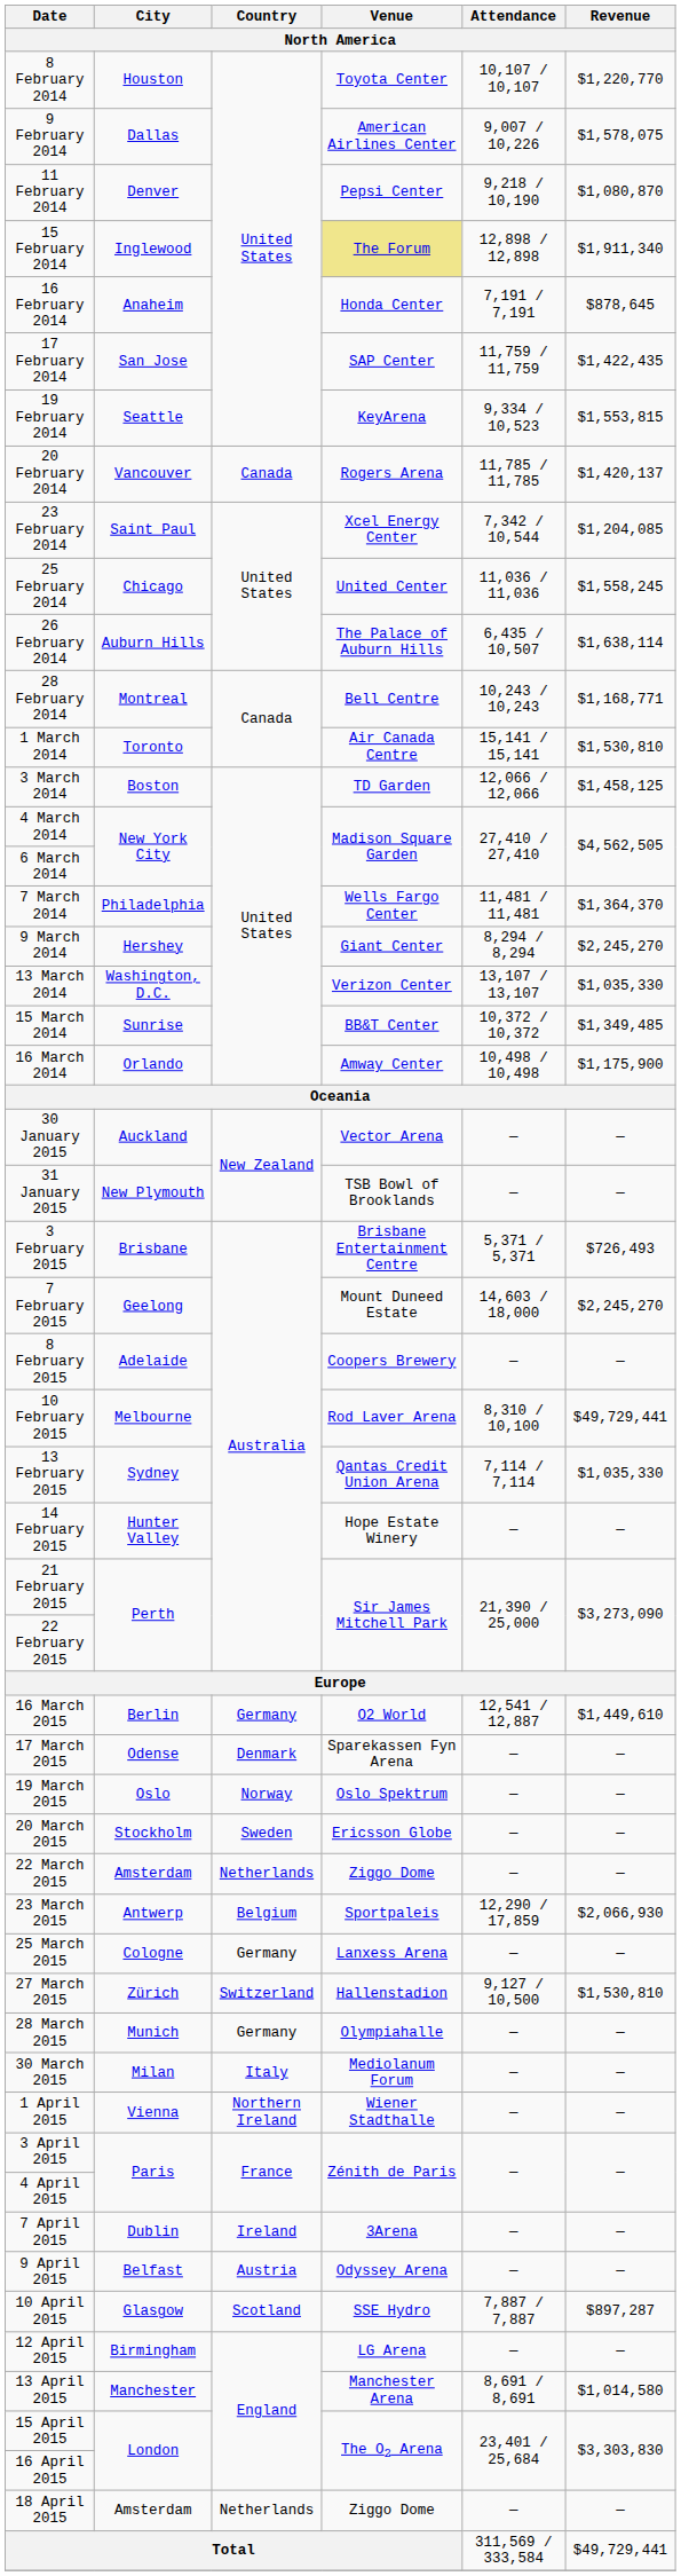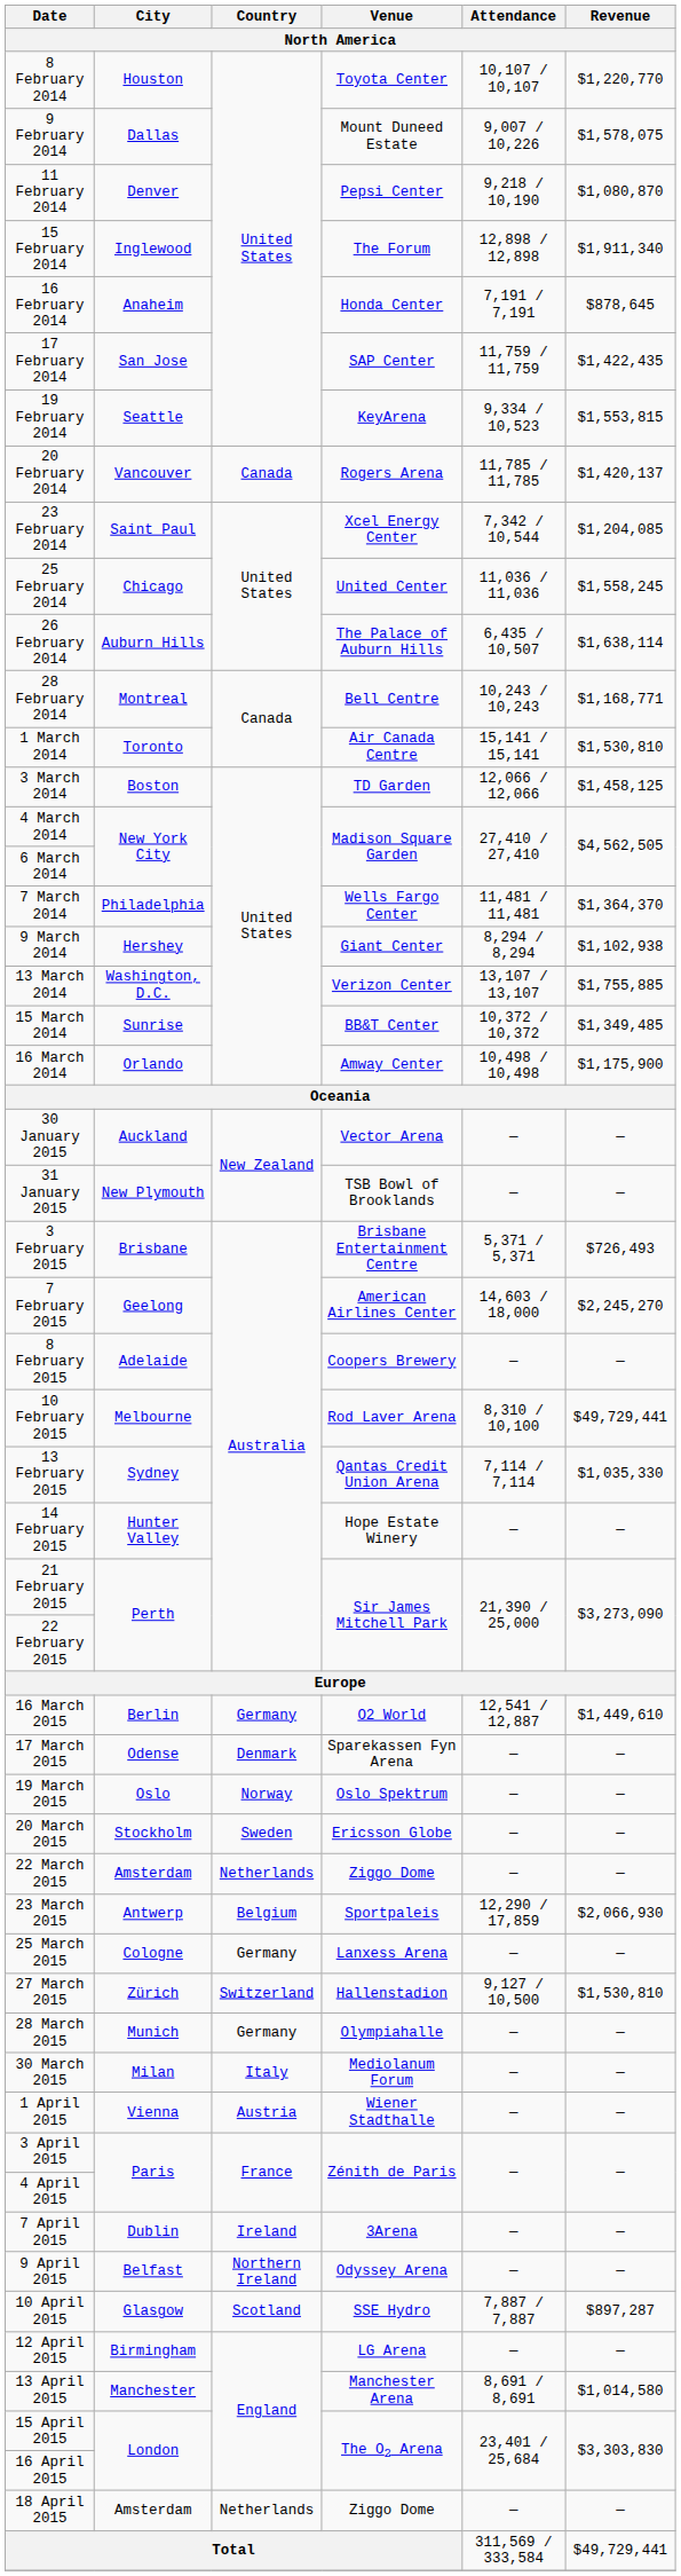9 February 2014 | Venue: American Airlines Center -> Mount Duneed Estate
15 February 2014 | Venue: khaki background -> no background
9 March 2014 | Revenue: $2,245,270 -> $1,102,938
13 March 2014 | Revenue: $1,035,330 -> $1,755,885
7 February 2015 | Venue: Mount Duneed Estate -> American Airlines Center
1 April 2015 | Country: Northern Ireland -> Austria
9 April 2015 | Country: Austria -> Northern Ireland
